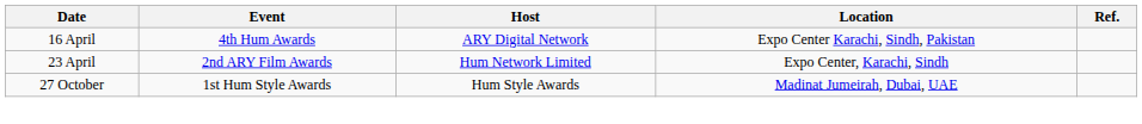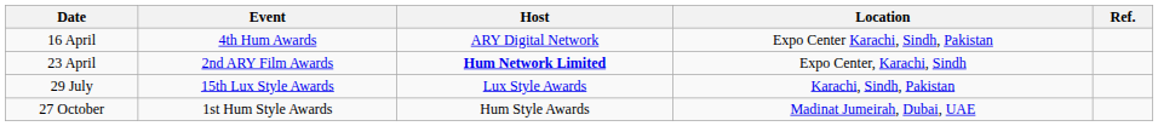23 April | Host: normal -> bold
+ row: 29 July | 15th Lux Style Awards | Lux Style Awards | Karachi, Sindh, Pakistan
